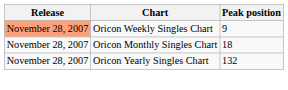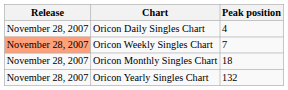+ row: November 28, 2007 | Oricon Daily Singles Chart | 4
Oricon Weekly Singles Chart | Peak position: 9 -> 7
